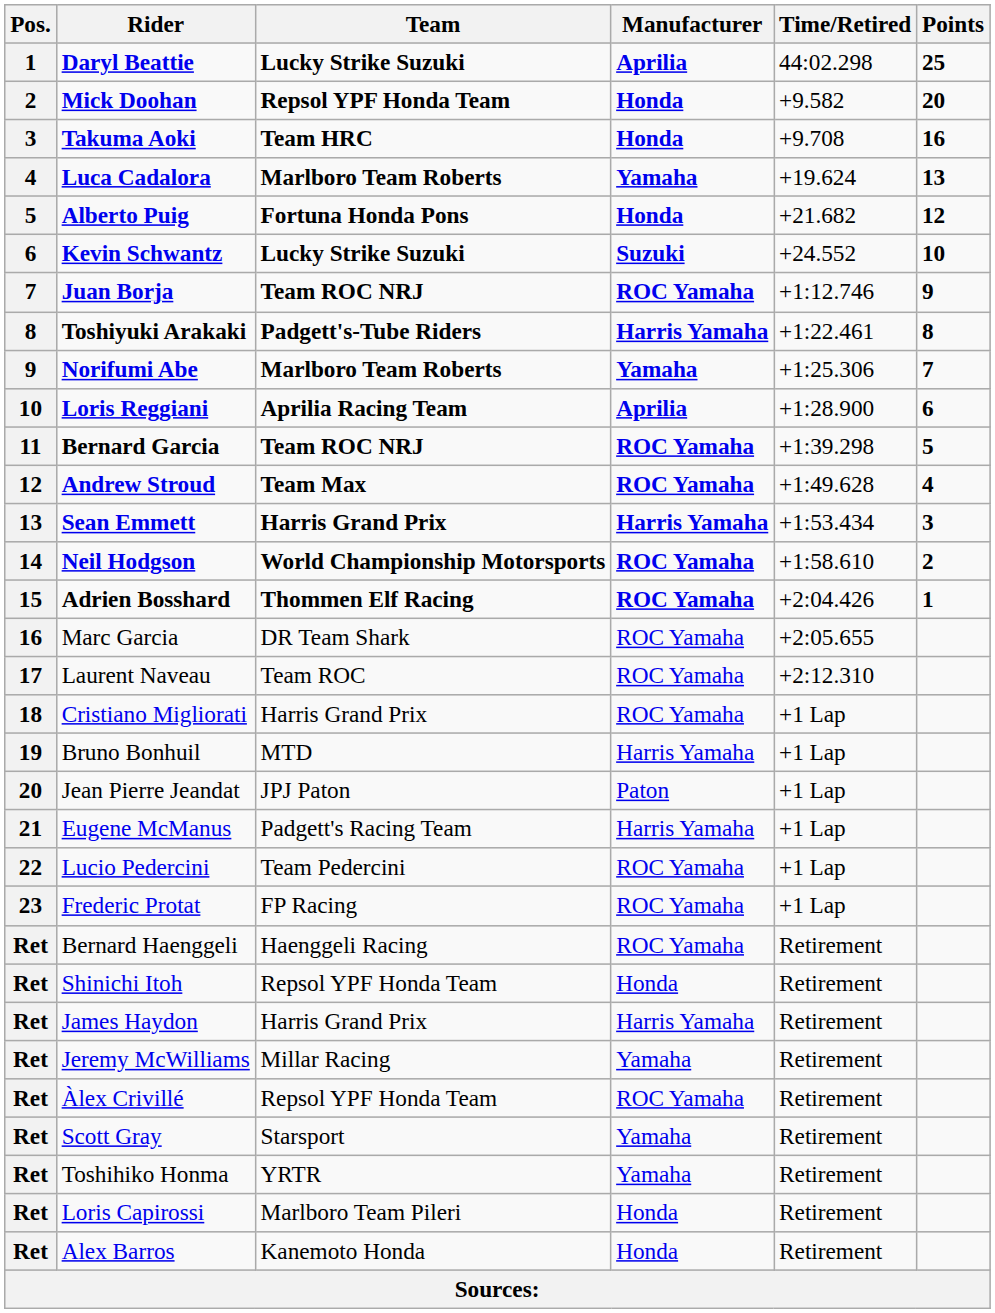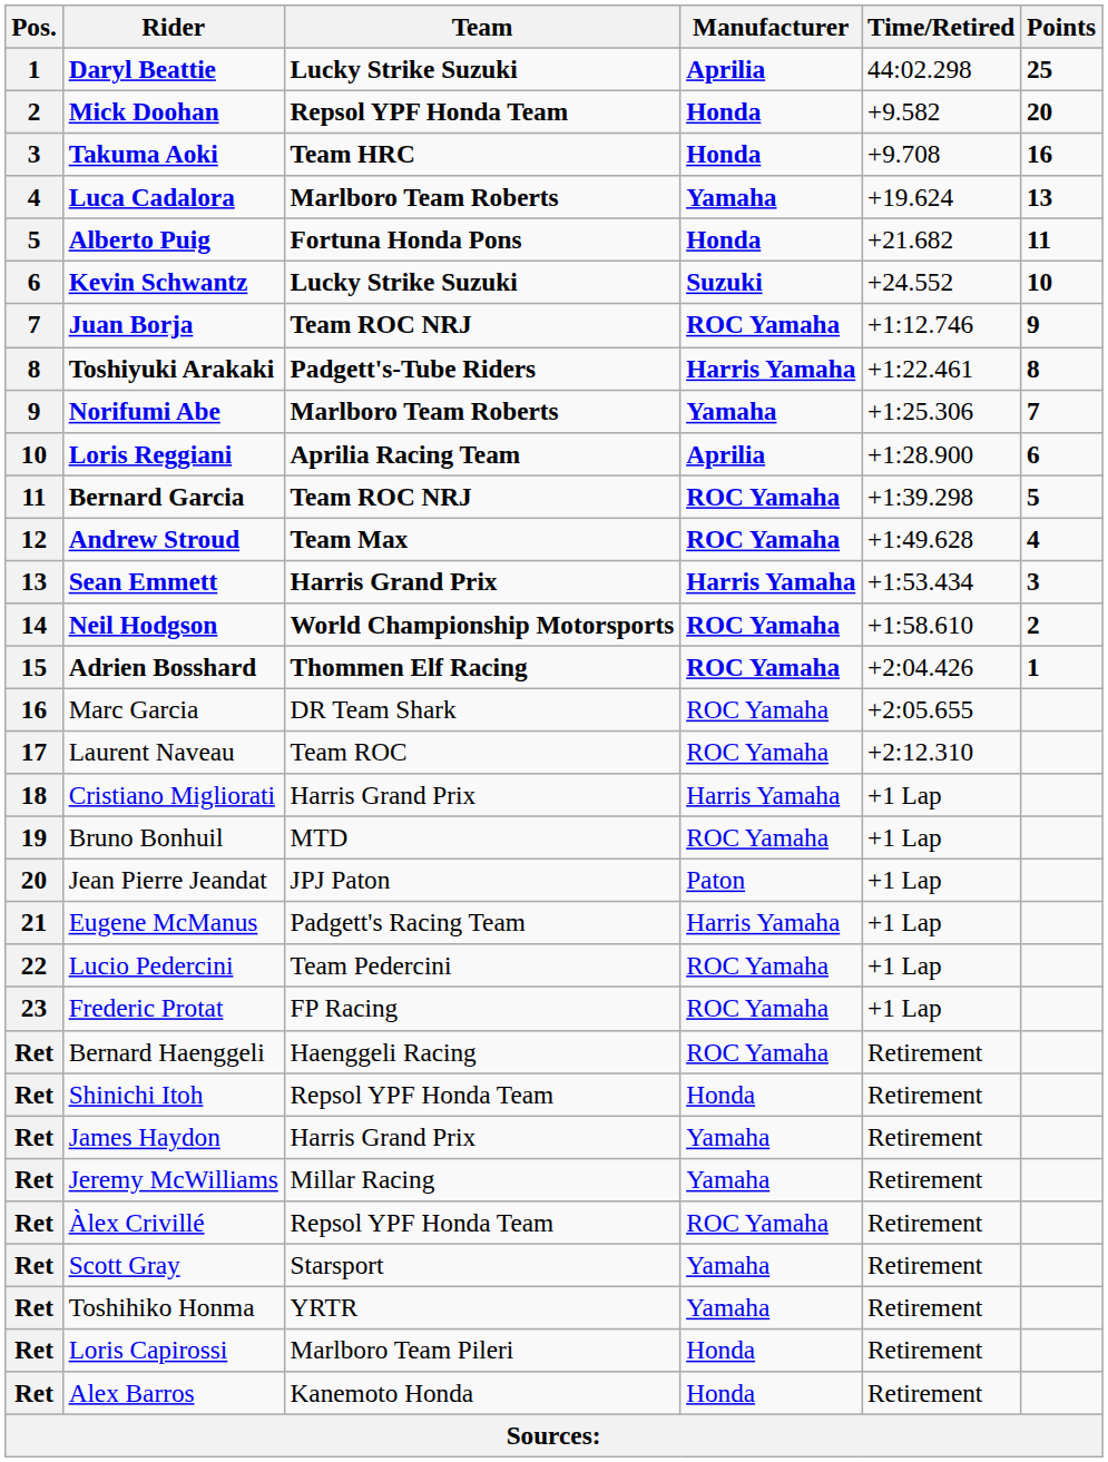Alberto Puig | Points: 12 -> 11
Cristiano Migliorati | Manufacturer: ROC Yamaha -> Harris Yamaha
Bruno Bonhuil | Manufacturer: Harris Yamaha -> ROC Yamaha
James Haydon | Manufacturer: Harris Yamaha -> Yamaha
